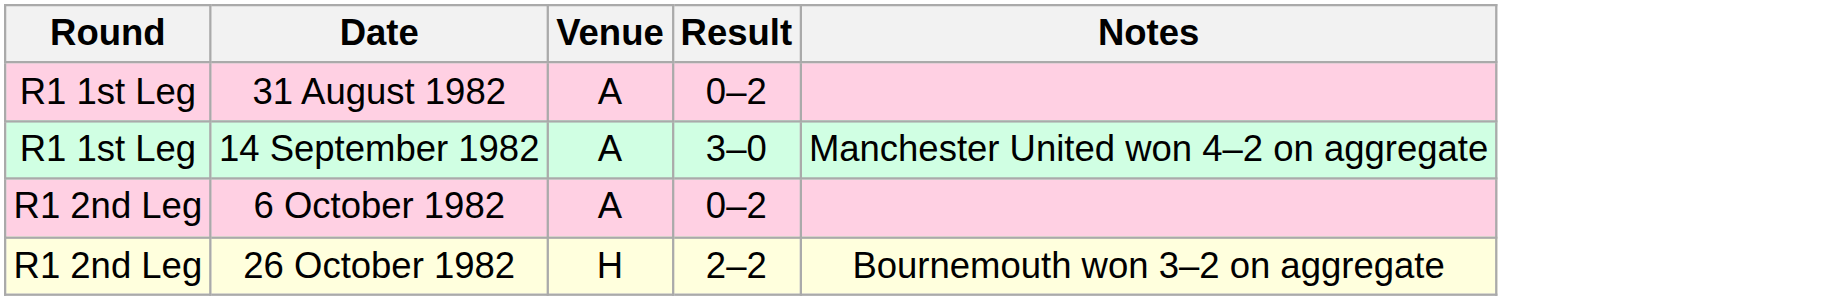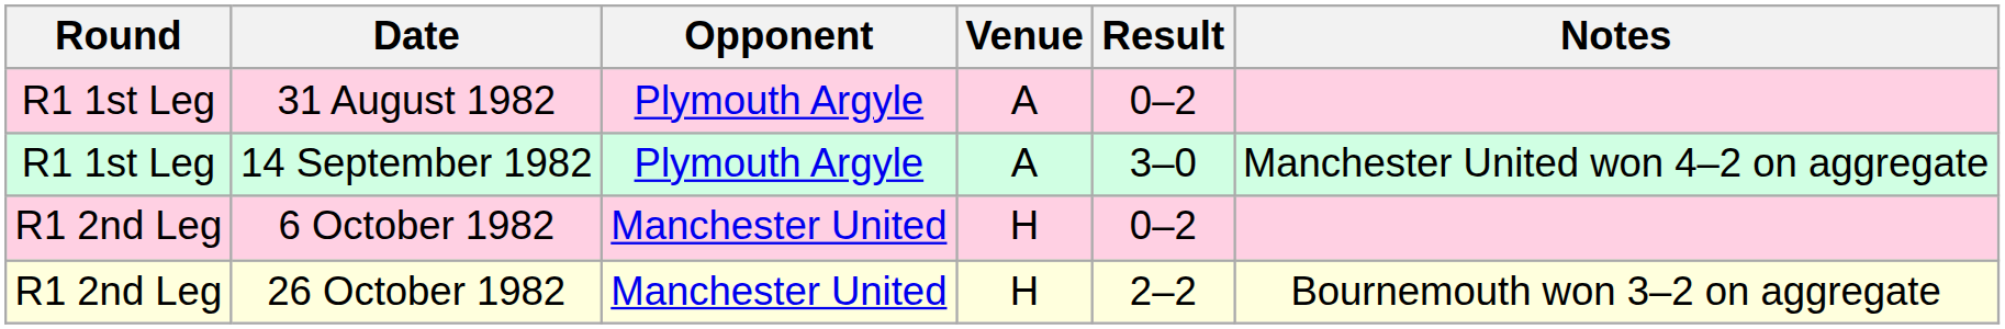+ column: Opponent | Plymouth Argyle | Plymouth Argyle | Manchester United | Manchester United
6 October 1982 | Venue: A -> H
